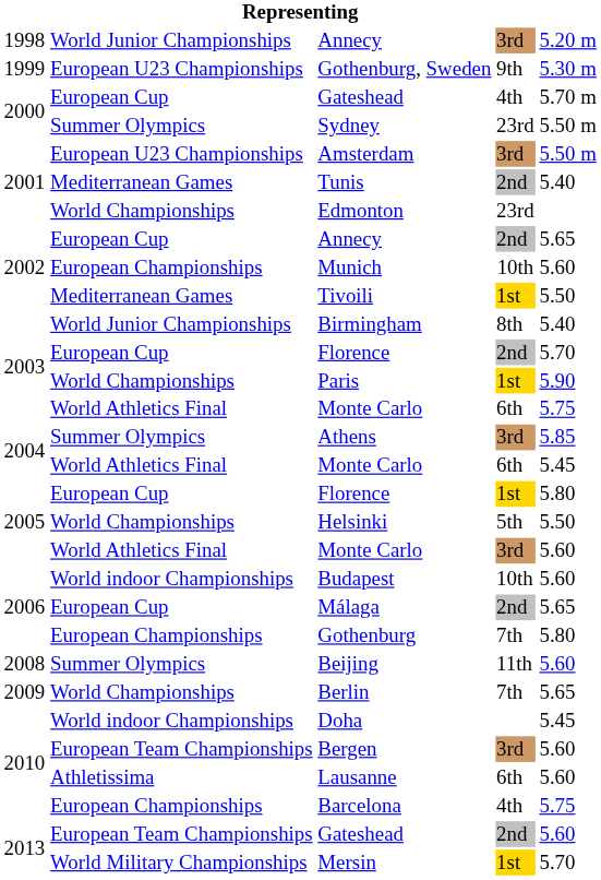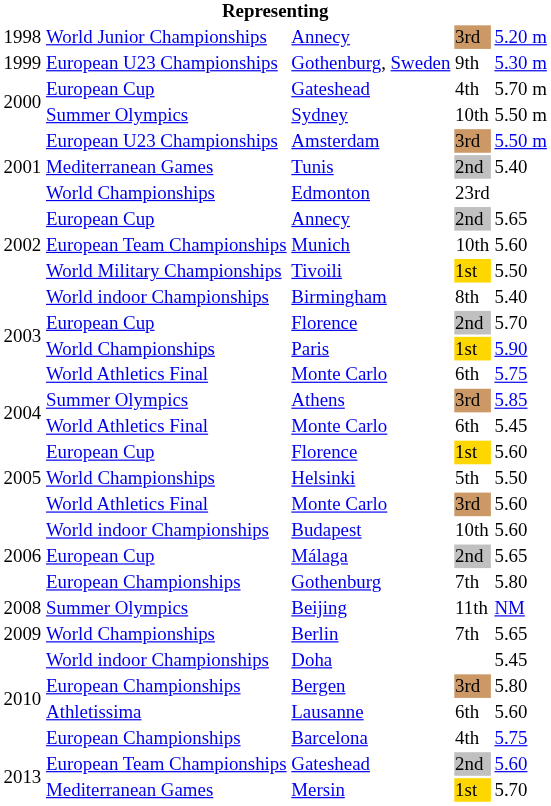Sydney | column 4: 23rd -> 10th
Munich | column 2: European Championships -> European Team Championships
Tivoili | column 2: Mediterranean Games -> World Military Championships
Birmingham | column 2: World Junior Championships -> World indoor Championships
2005 / Florence | column 5: 5.80 -> 5.60
Beijing | column 5: 5.60 -> NM
Bergen | column 2: European Team Championships -> European Championships
Bergen | column 5: 5.60 -> 5.80
Mersin | column 2: World Military Championships -> Mediterranean Games
